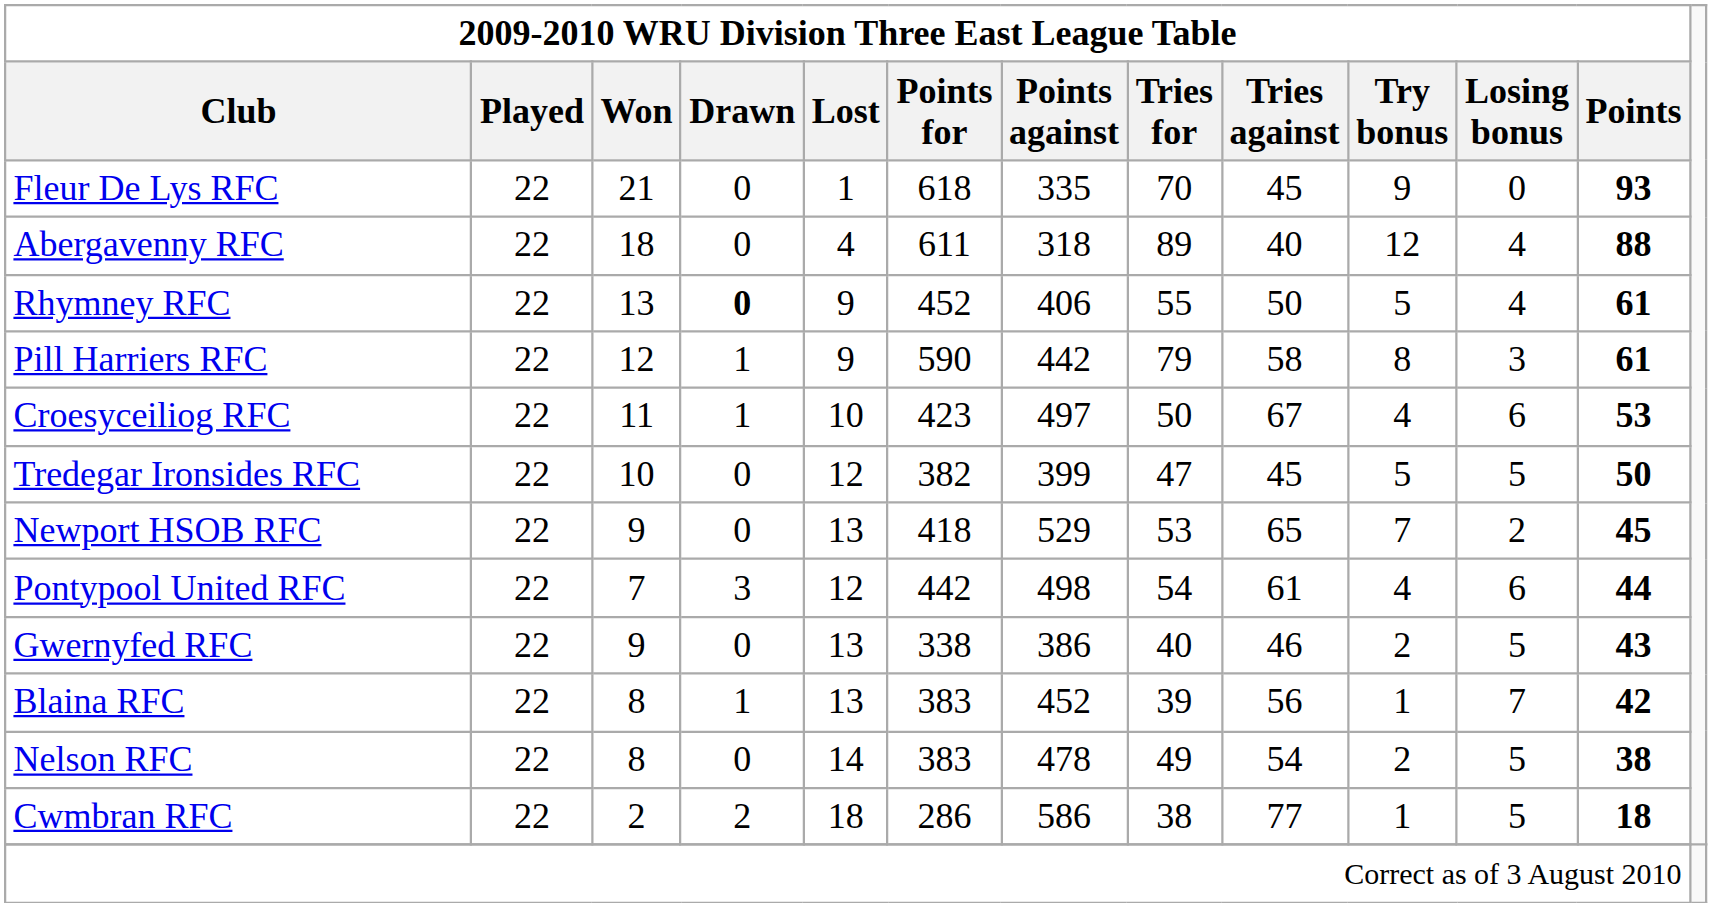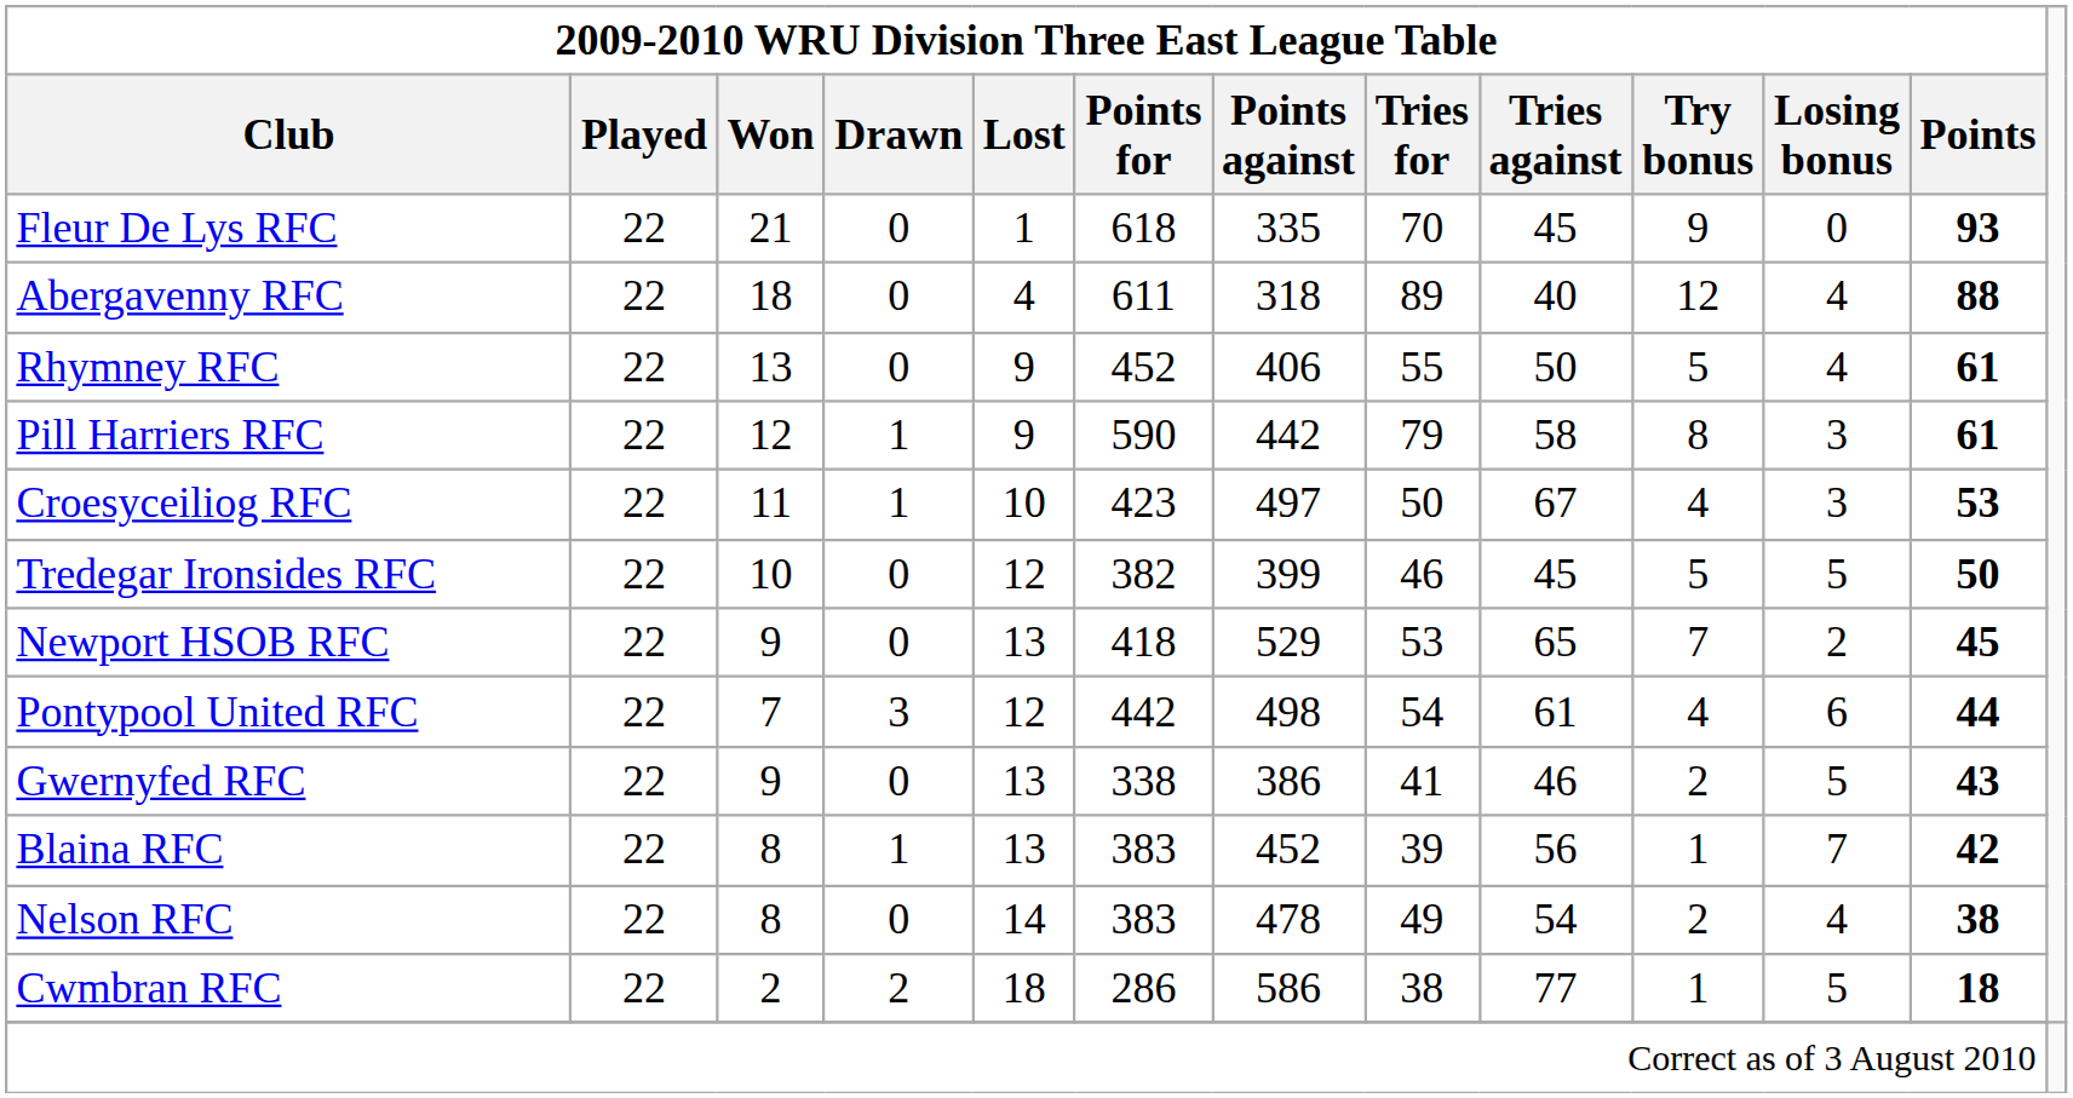Rhymney RFC | 2009-2010 WRU Division Three East League Table / Drawn: bold -> normal
Croesyceiliog RFC | column 11: 6 -> 3
Tredegar Ironsides RFC | 2009-2010 WRU Division Three East League Table / Tries for: 47 -> 46
Gwernyfed RFC | 2009-2010 WRU Division Three East League Table / Tries for: 40 -> 41
Nelson RFC | column 11: 5 -> 4
